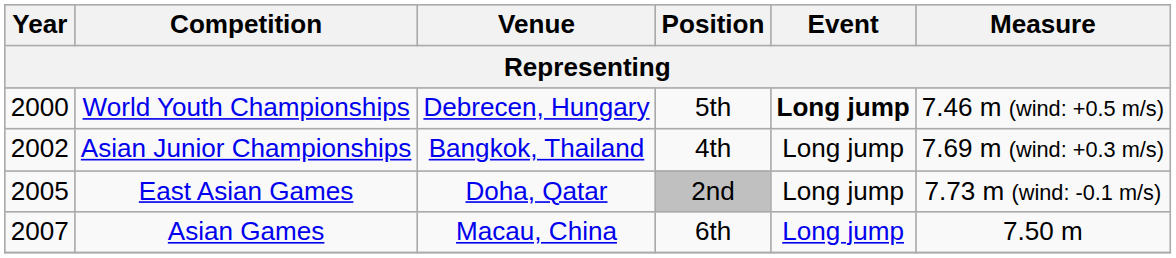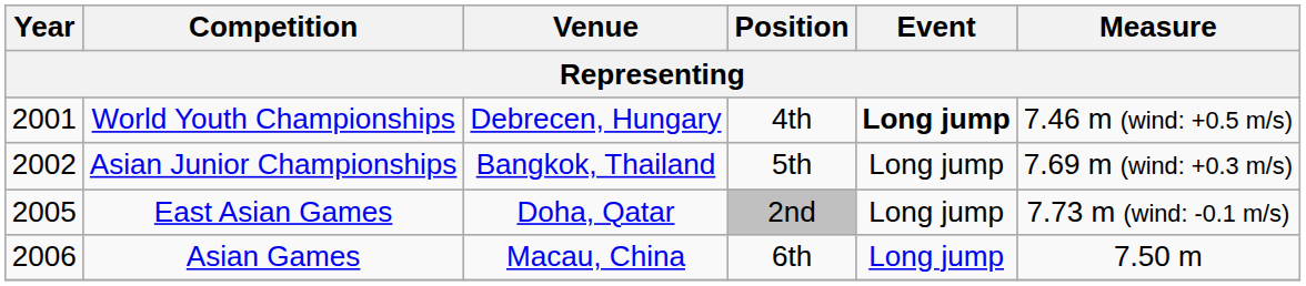World Youth Championships | Year: 2000 -> 2001
World Youth Championships | Position: 5th -> 4th
Asian Junior Championships | Position: 4th -> 5th
Asian Games | Year: 2007 -> 2006
